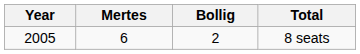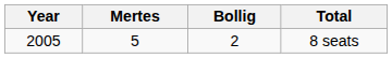8 seats | Mertes: 6 -> 5
